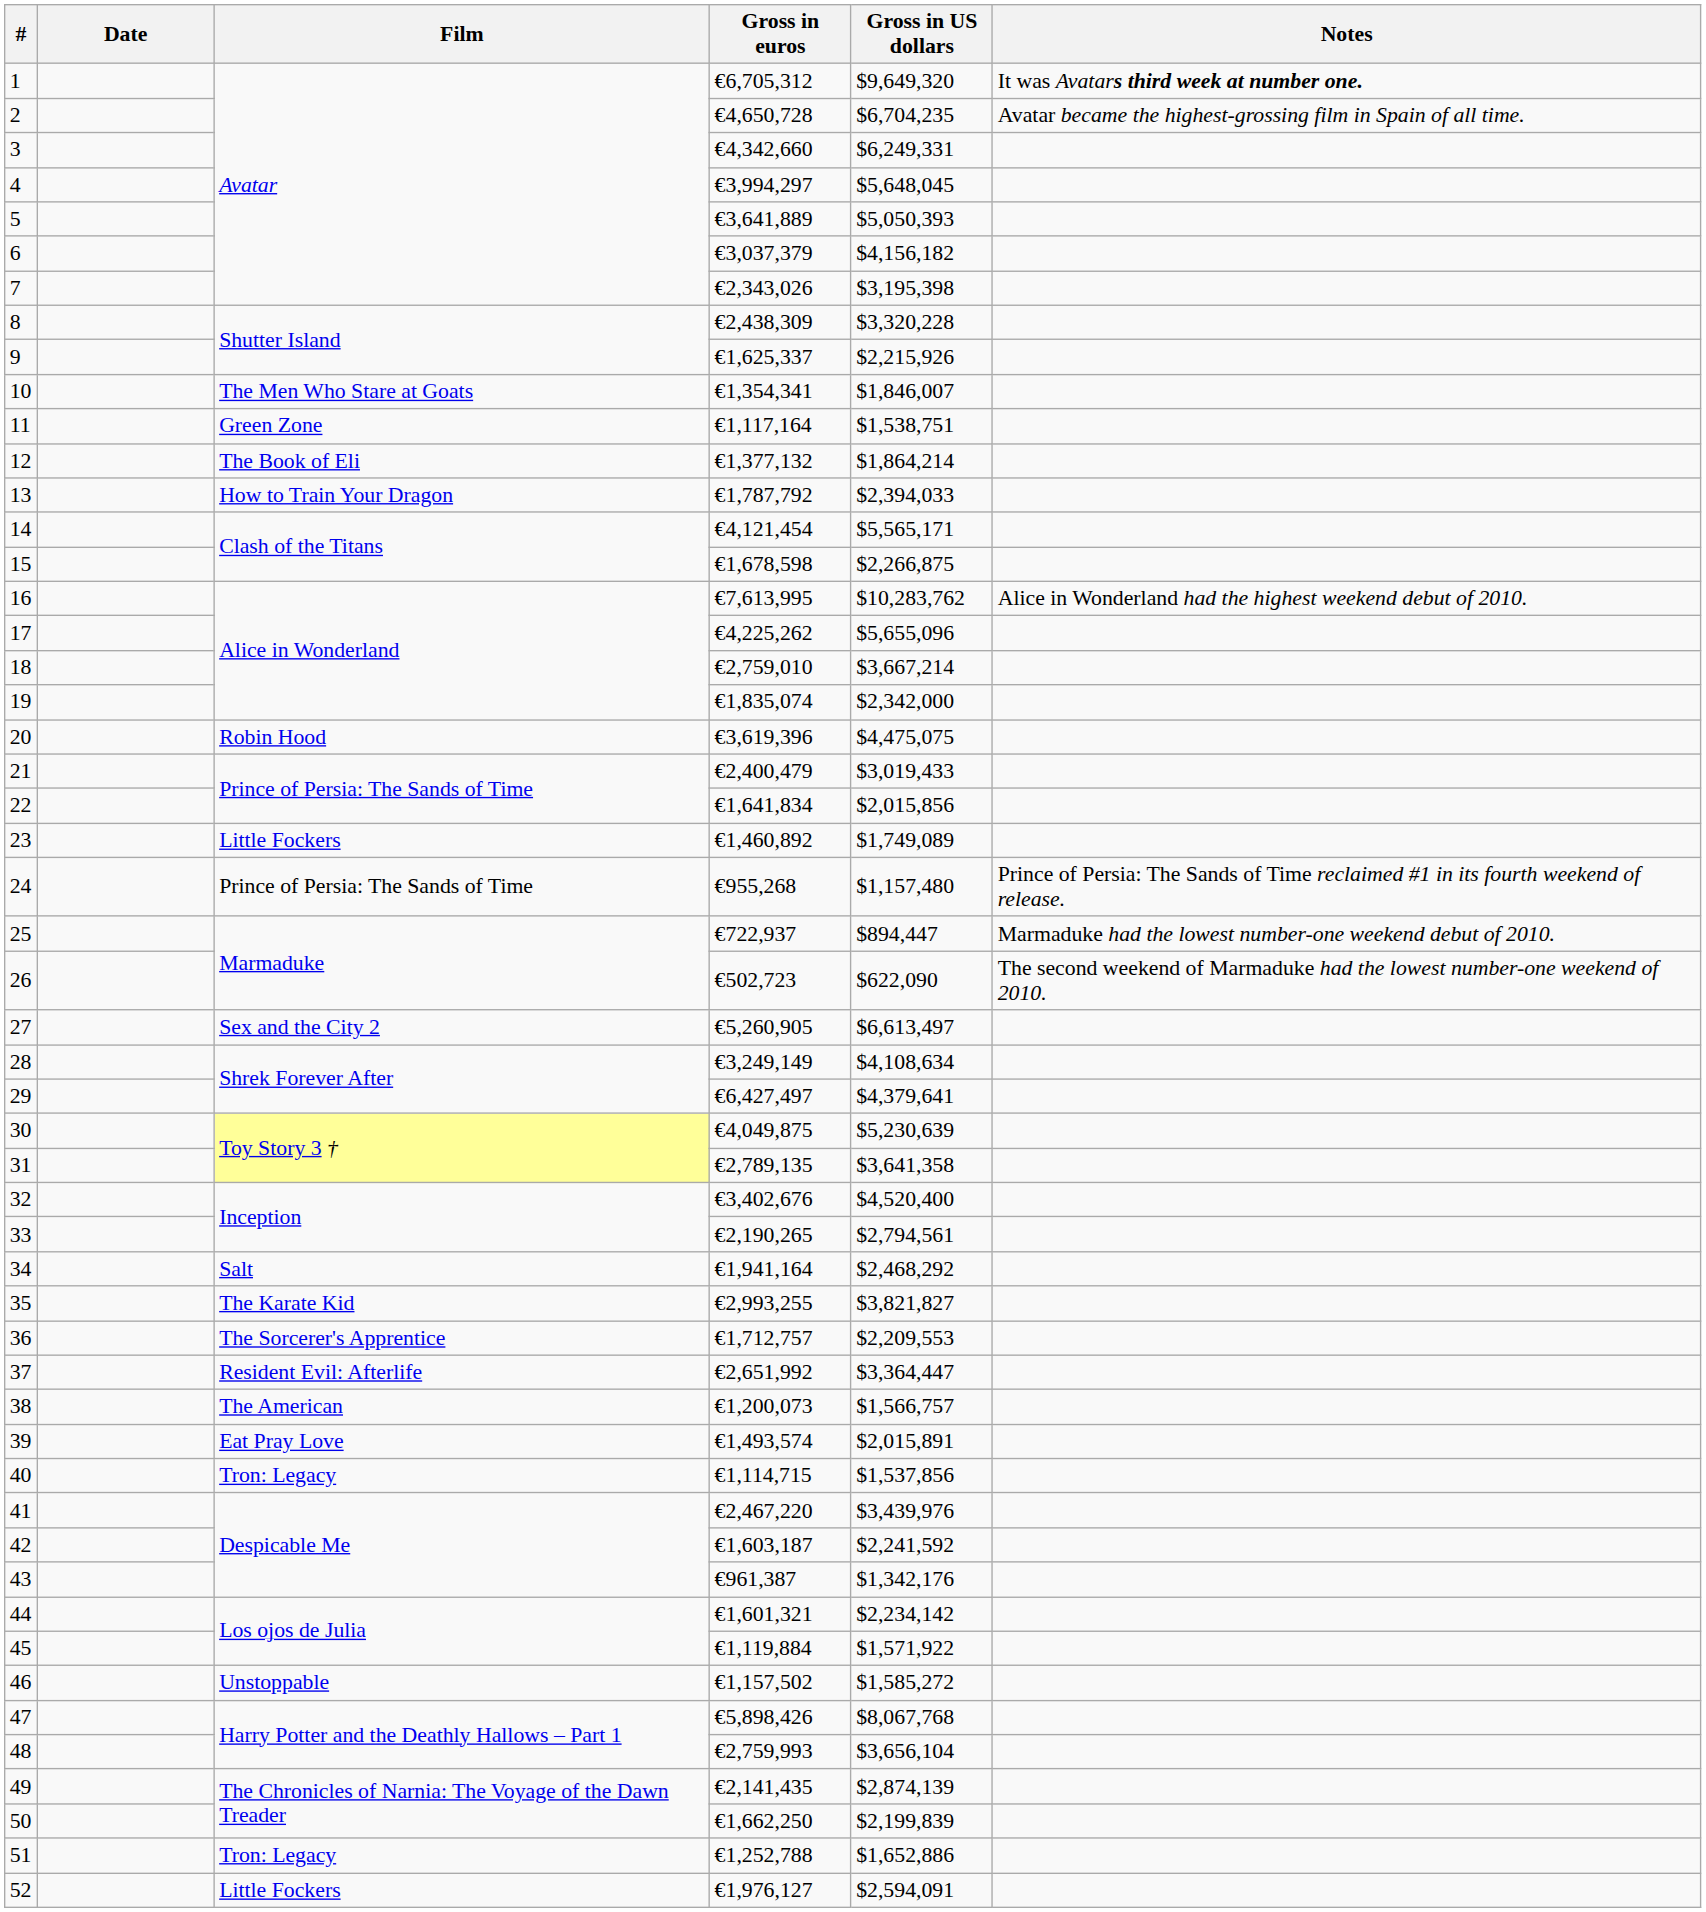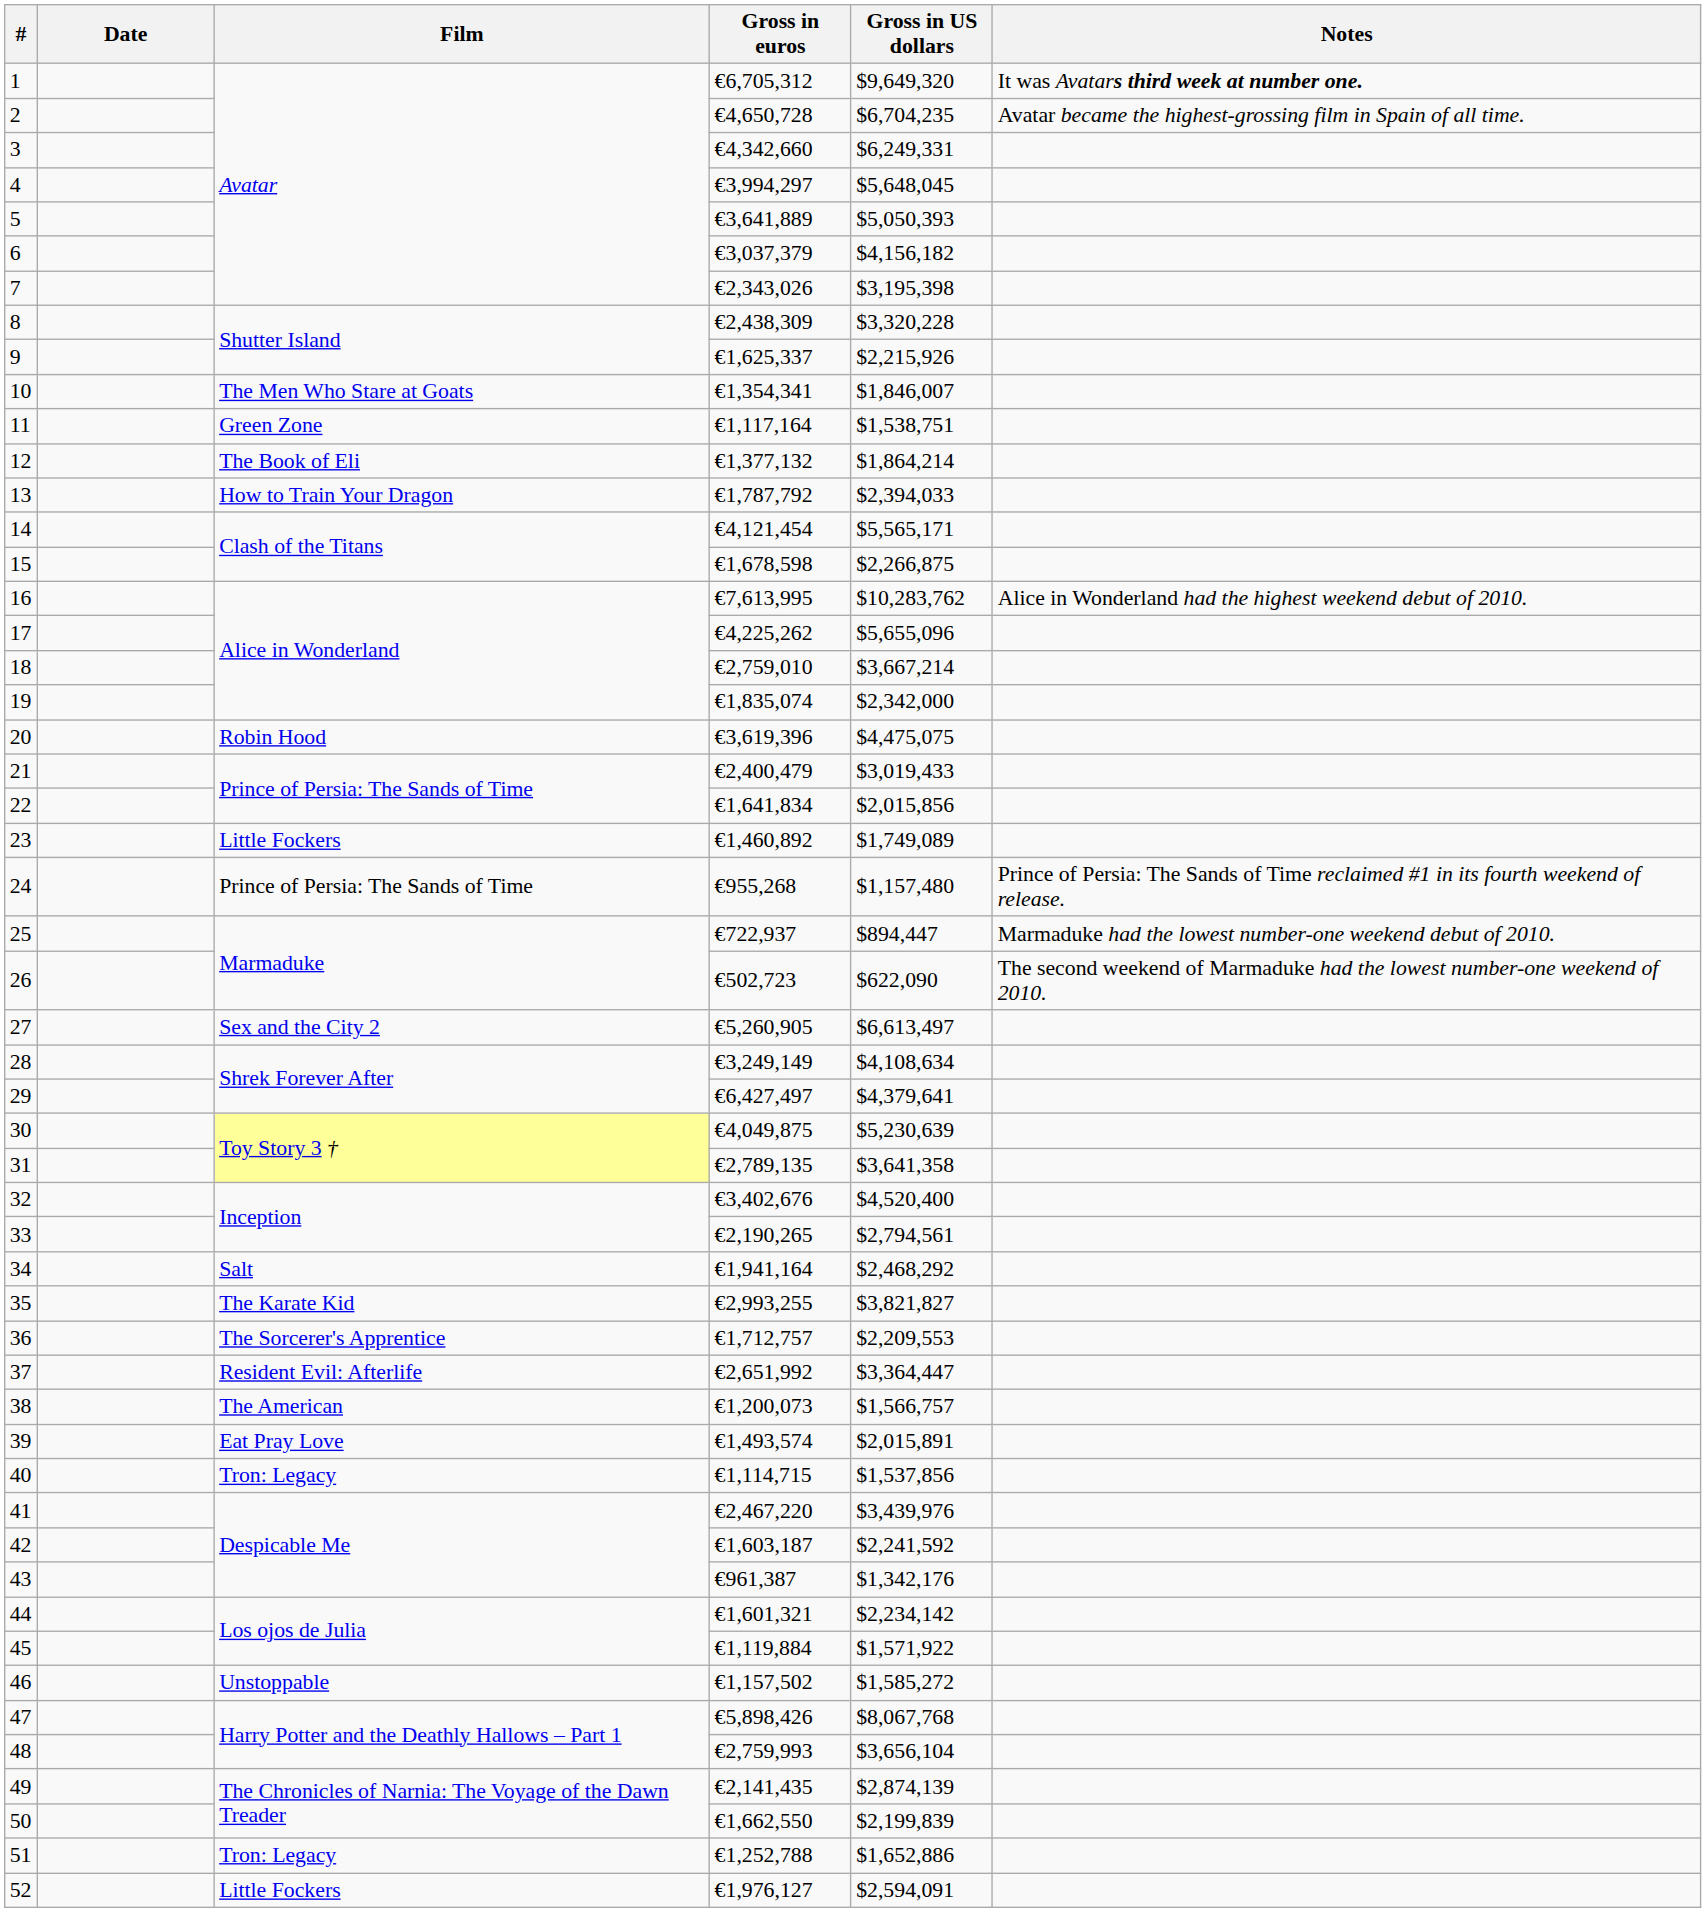50 | Gross in euros: €1,662,250 -> €1,662,550
